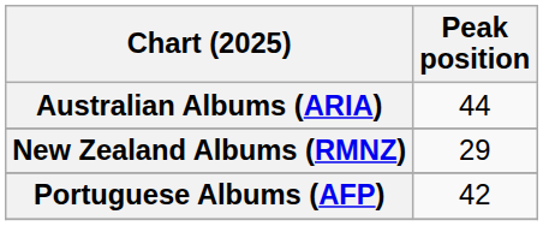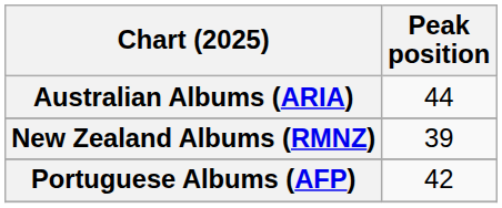New Zealand Albums (RMNZ) | Peak position: 29 -> 39
